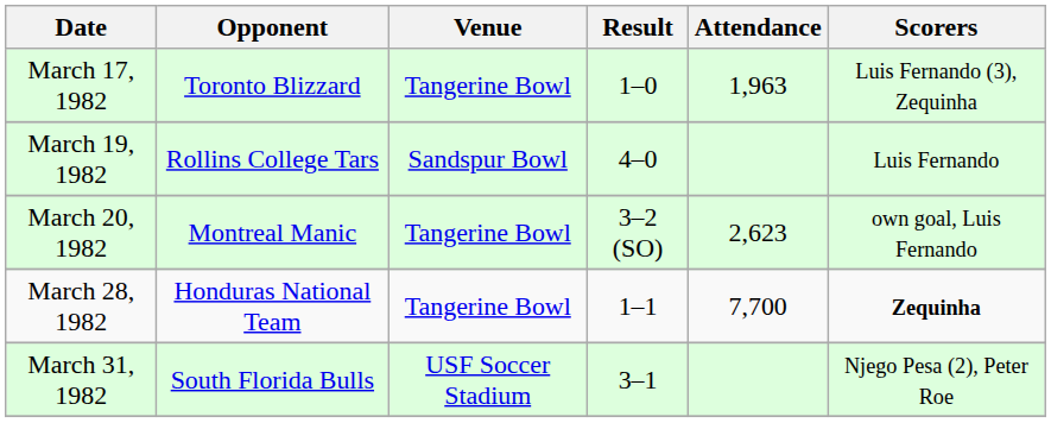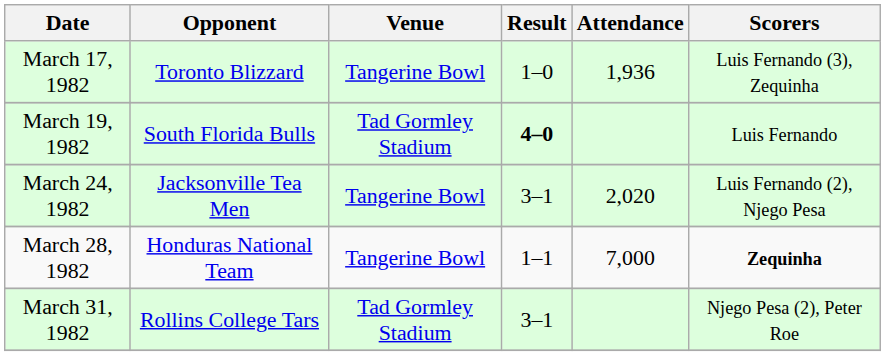March 17, 1982 | Attendance: 1,963 -> 1,936
March 19, 1982 | Opponent: Rollins College Tars -> South Florida Bulls
March 19, 1982 | Venue: Sandspur Bowl -> Tad Gormley Stadium
March 19, 1982 | Result: normal -> bold
- row: March 20, 1982 | Montreal Manic | Tangerine Bowl | 3–2 (SO) | 2,623 | own goal, Luis Fernando
+ row: March 24, 1982 | Jacksonville Tea Men | Tangerine Bowl | 3–1 | 2,020 | Luis Fernando (2), Njego Pesa
March 28, 1982 | Attendance: 7,700 -> 7,000
March 31, 1982 | Opponent: South Florida Bulls -> Rollins College Tars
March 31, 1982 | Venue: USF Soccer Stadium -> Tad Gormley Stadium
